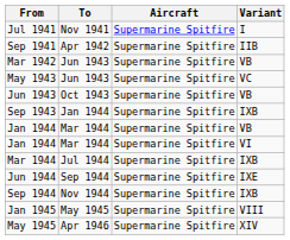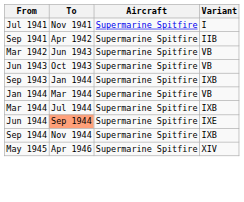- row: May 1943 | Jun 1943 | Supermarine Spitfire | VC
- row: Jan 1944 | Mar 1944 | Supermarine Spitfire | VI
Jun 1944 | To: no background -> lightsalmon background
- row: Jan 1945 | May 1945 | Supermarine Spitfire | VIII
